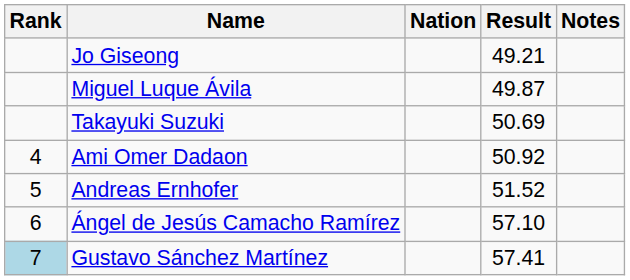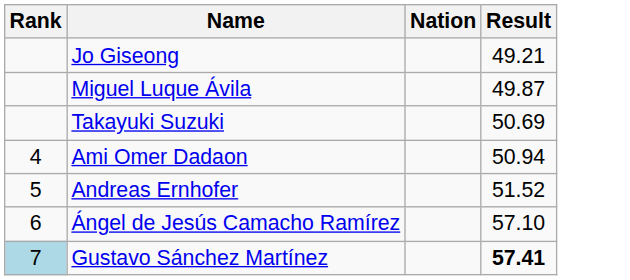- column: Notes
Ami Omer Dadaon | Result: 50.92 -> 50.94
Gustavo Sánchez Martínez | Result: normal -> bold
